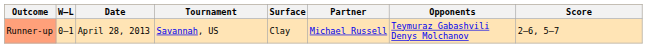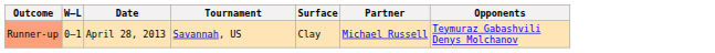- column: Score | 2–6, 5–7
